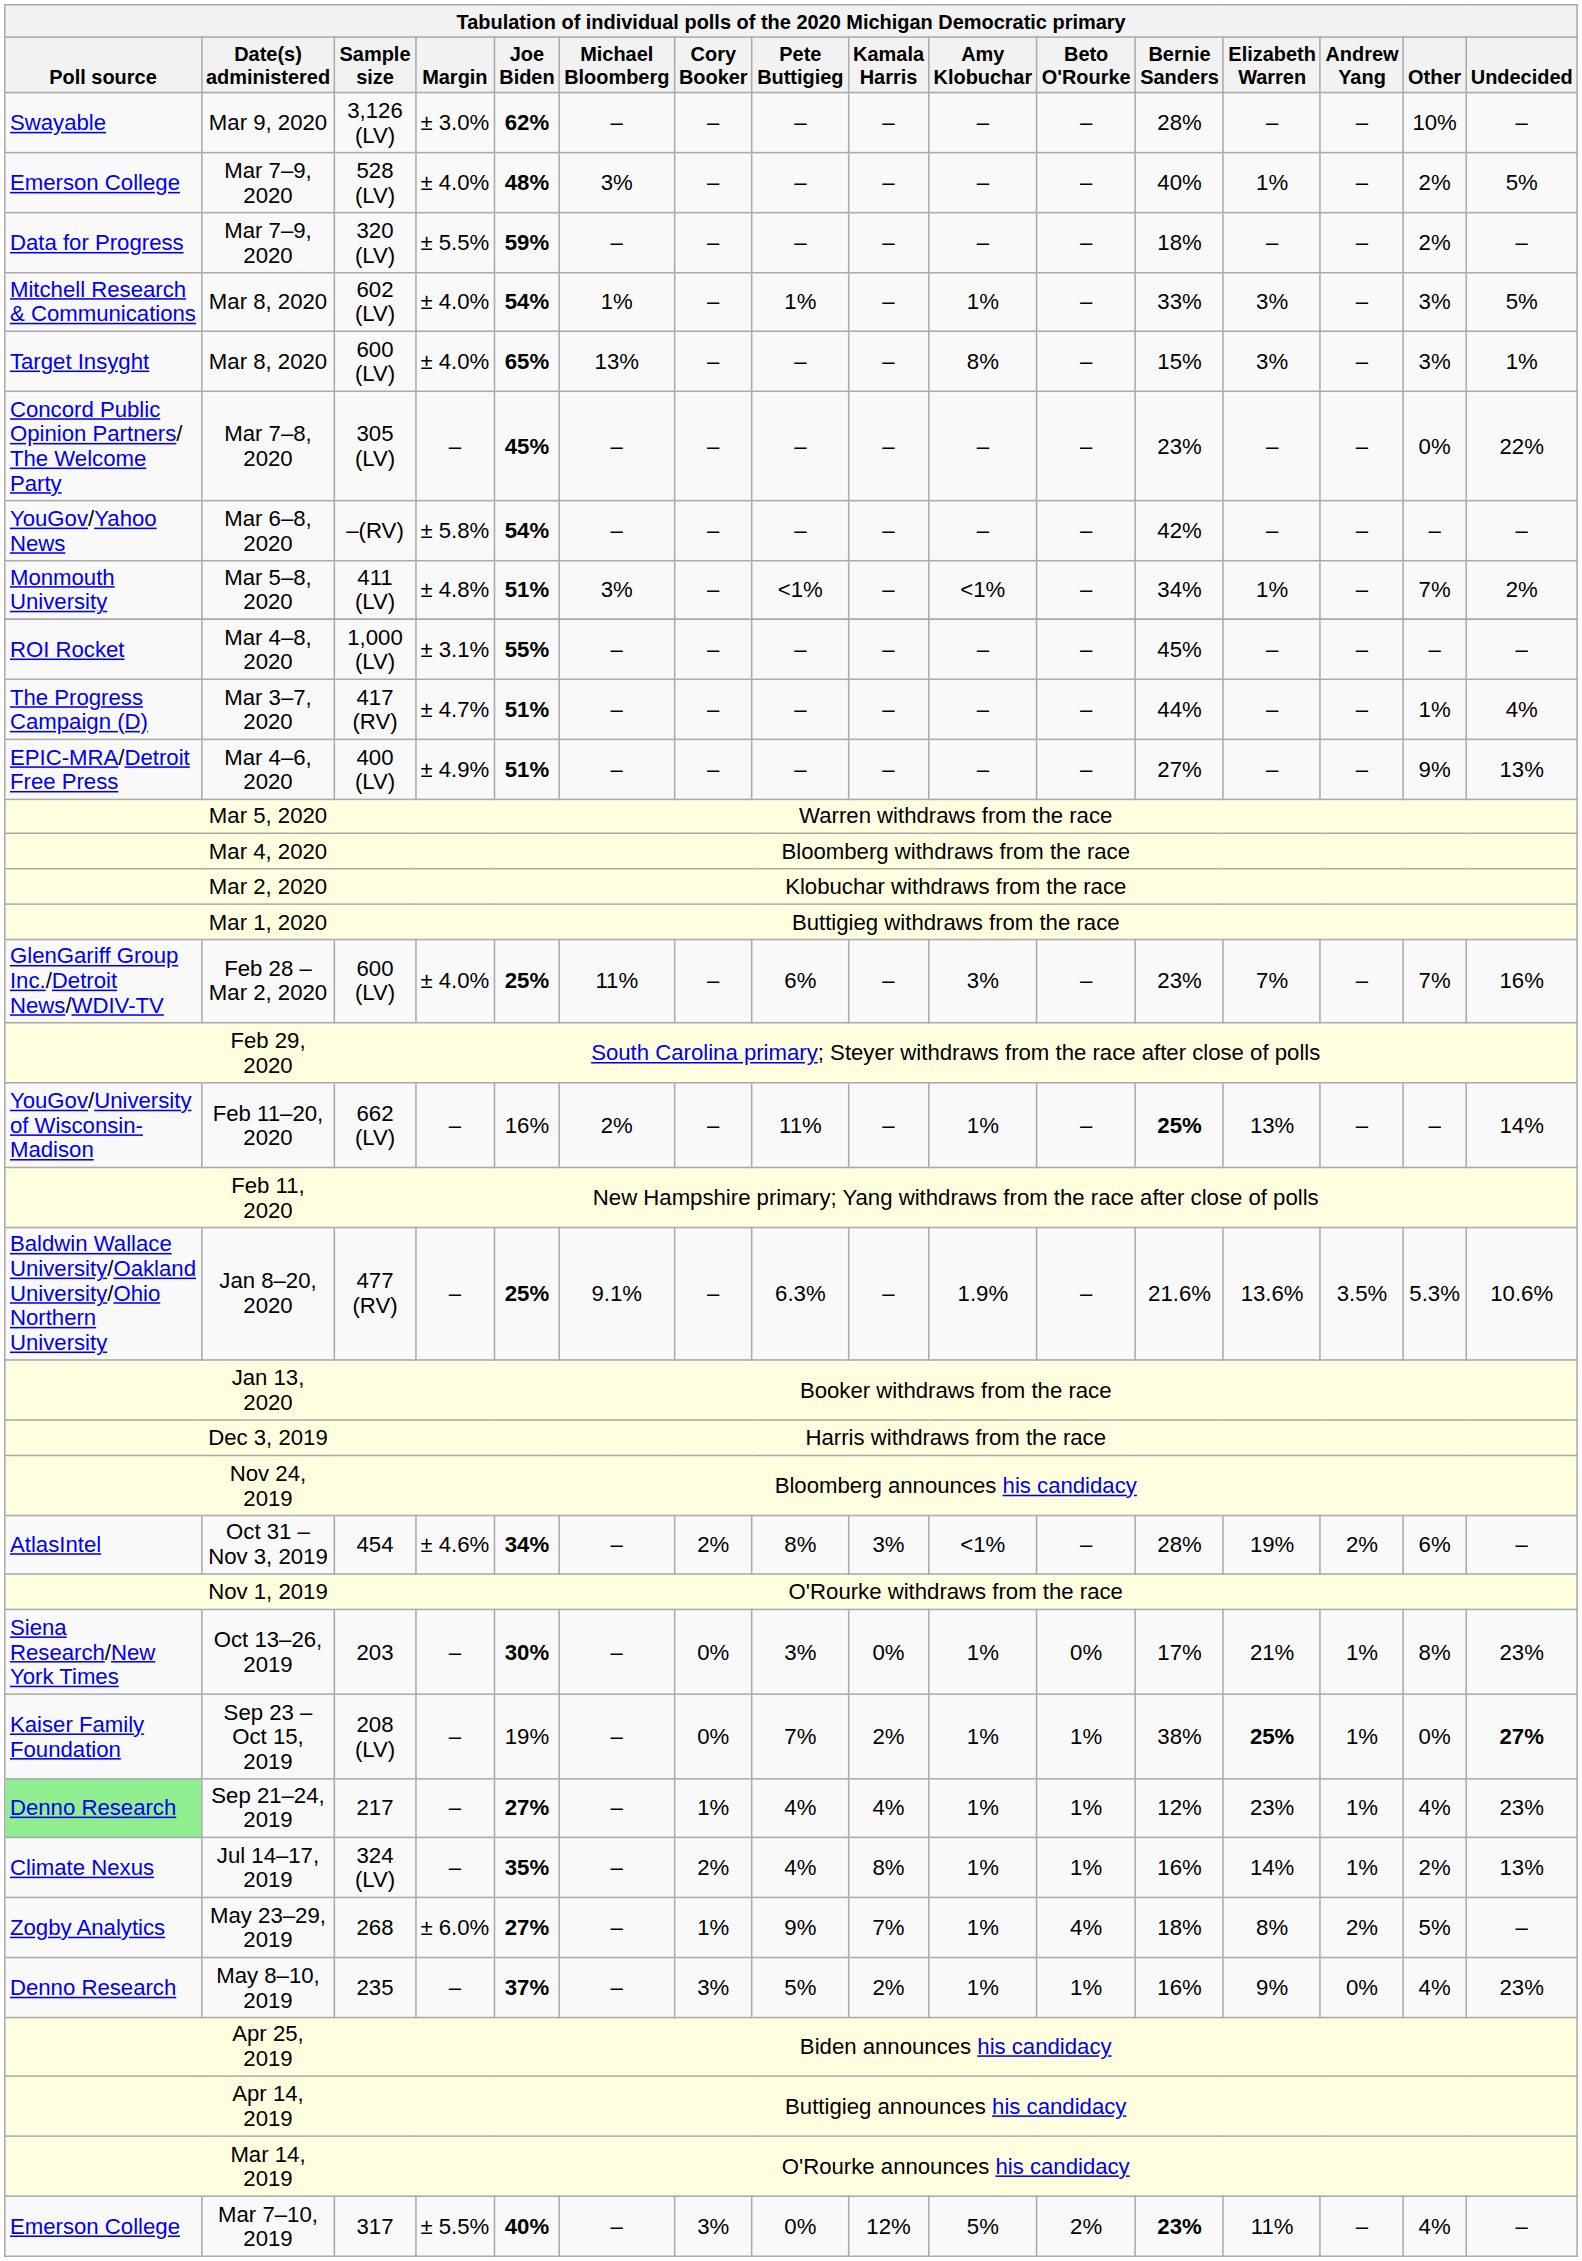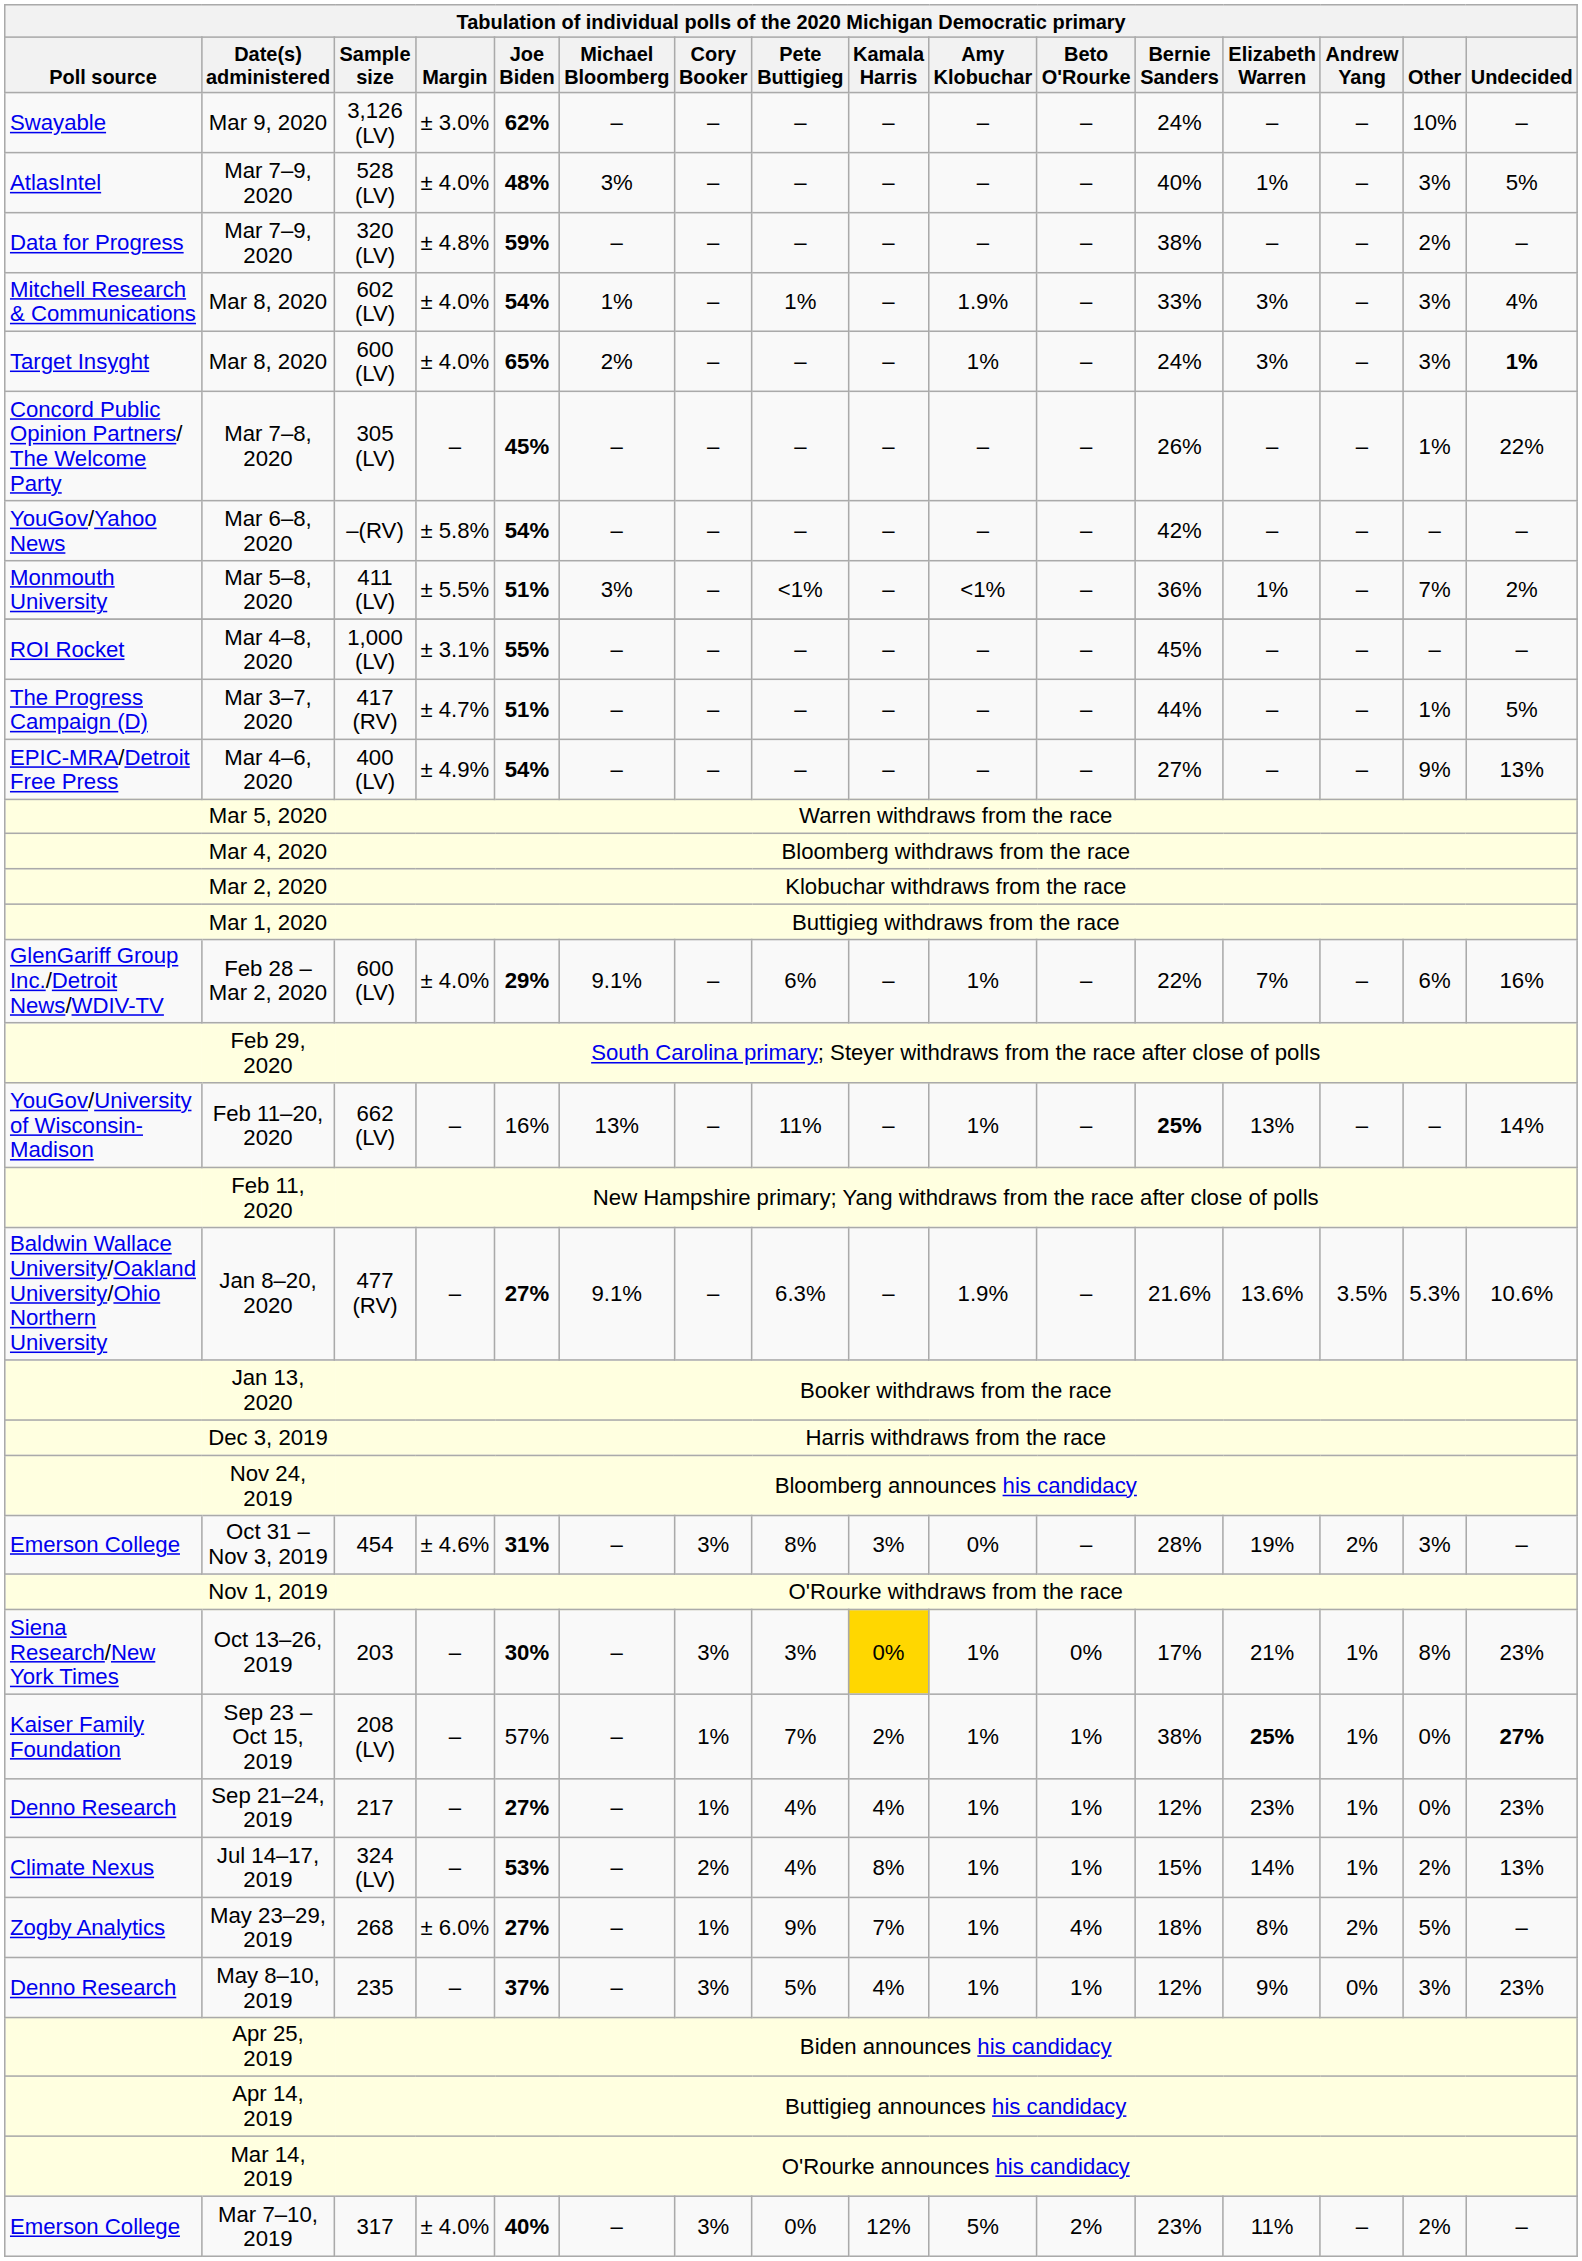3,126 (LV) | Bernie Sanders: 28% -> 24%
528 (LV) | Poll source: Emerson College -> AtlasIntel
528 (LV) | Other: 2% -> 3%
320 (LV) | Margin: ± 5.5% -> ± 4.8%
320 (LV) | Bernie Sanders: 18% -> 38%
602 (LV) | Amy Klobuchar: 1% -> 1.9%
602 (LV) | Undecided: 5% -> 4%
Mar 8, 2020 / 600 (LV) | Michael Bloomberg: 13% -> 2%
Mar 8, 2020 / 600 (LV) | Amy Klobuchar: 8% -> 1%
Mar 8, 2020 / 600 (LV) | Bernie Sanders: 15% -> 24%
Mar 8, 2020 / 600 (LV) | Undecided: normal -> bold
305 (LV) | Bernie Sanders: 23% -> 26%
305 (LV) | Other: 0% -> 1%
411 (LV) | Margin: ± 4.8% -> ± 5.5%
411 (LV) | Bernie Sanders: 34% -> 36%
417 (RV) | Undecided: 4% -> 5%
400 (LV) | Joe Biden: 51% -> 54%
Feb 28 – Mar 2, 2020 / 600 (LV) | Joe Biden: 25% -> 29%
Feb 28 – Mar 2, 2020 / 600 (LV) | Michael Bloomberg: 11% -> 9.1%
Feb 28 – Mar 2, 2020 / 600 (LV) | Amy Klobuchar: 3% -> 1%
Feb 28 – Mar 2, 2020 / 600 (LV) | Bernie Sanders: 23% -> 22%
Feb 28 – Mar 2, 2020 / 600 (LV) | Other: 7% -> 6%
662 (LV) | Michael Bloomberg: 2% -> 13%
477 (RV) | Joe Biden: 25% -> 27%
454 | Poll source: AtlasIntel -> Emerson College
454 | Joe Biden: 34% -> 31%
454 | Cory Booker: 2% -> 3%
454 | Amy Klobuchar: <1% -> 0%
454 | Other: 6% -> 3%
203 | Cory Booker: 0% -> 3%
203 | Kamala Harris: no background -> gold background
208 (LV) | Joe Biden: 19% -> 57%
208 (LV) | Cory Booker: 0% -> 1%
217 | Poll source: lightgreen background -> no background
217 | Other: 4% -> 0%
324 (LV) | Joe Biden: 35% -> 53%
324 (LV) | Bernie Sanders: 16% -> 15%
235 | Kamala Harris: 2% -> 4%
235 | Bernie Sanders: 16% -> 12%
235 | Other: 4% -> 3%
317 | Margin: ± 5.5% -> ± 4.0%
317 | Bernie Sanders: bold -> normal
317 | Other: 4% -> 2%
